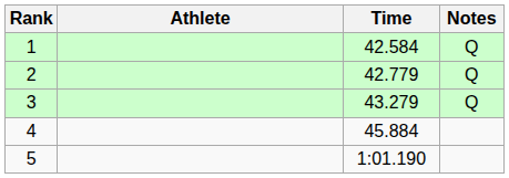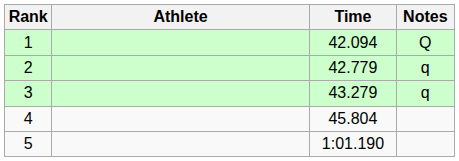1 | Time: 42.584 -> 42.094
2 | Notes: Q -> q
3 | Notes: Q -> q
4 | Time: 45.884 -> 45.804
